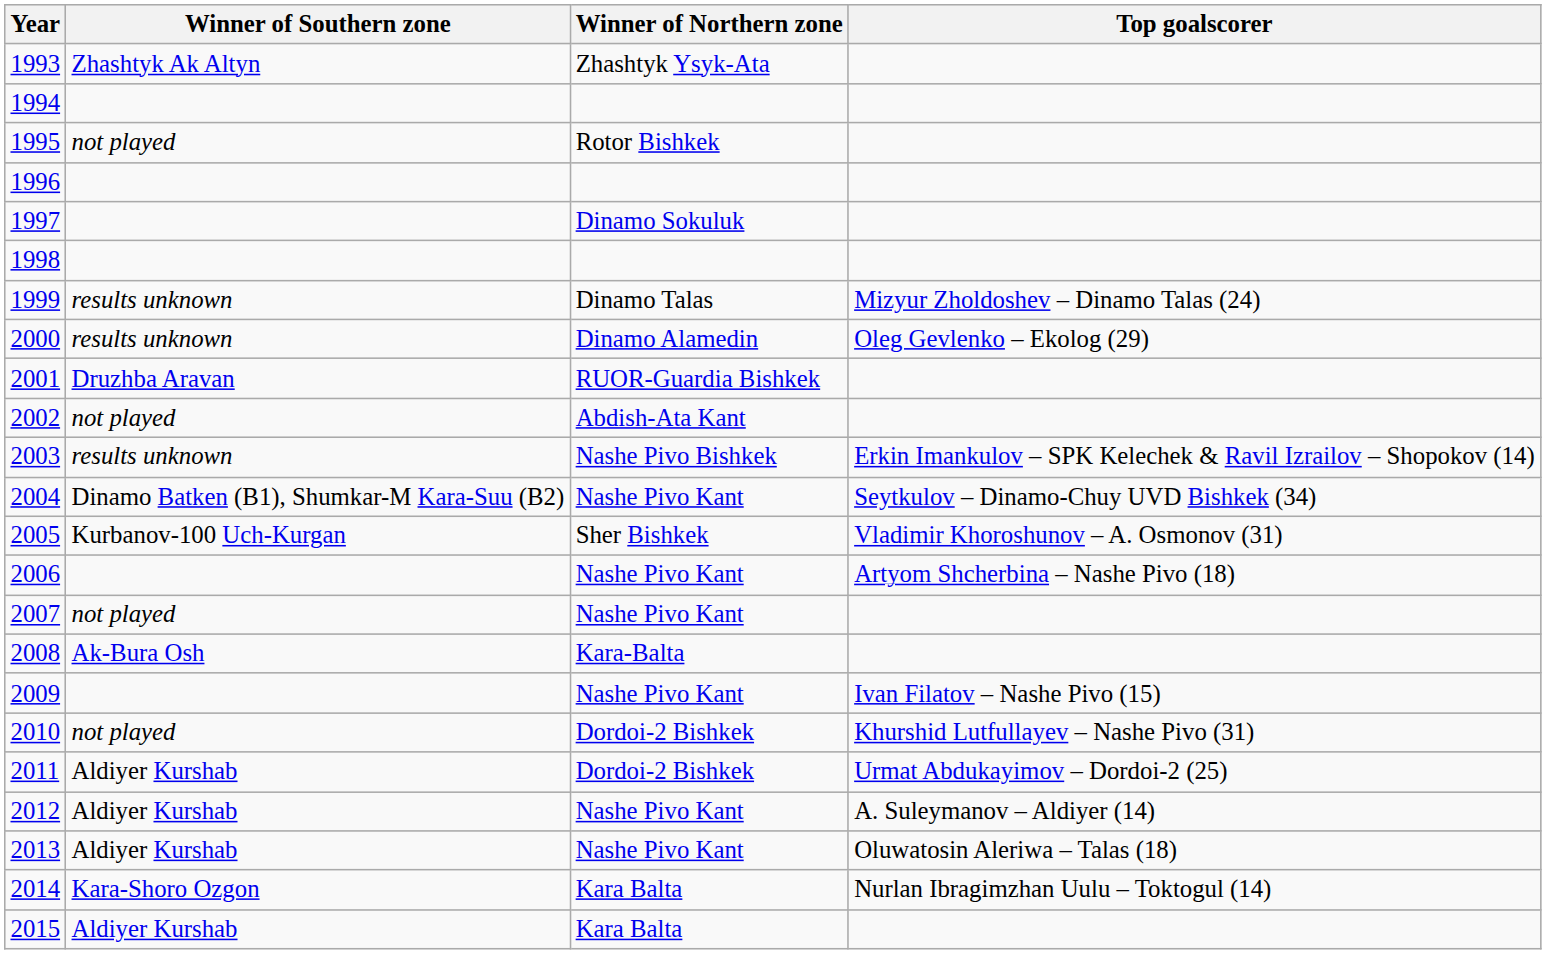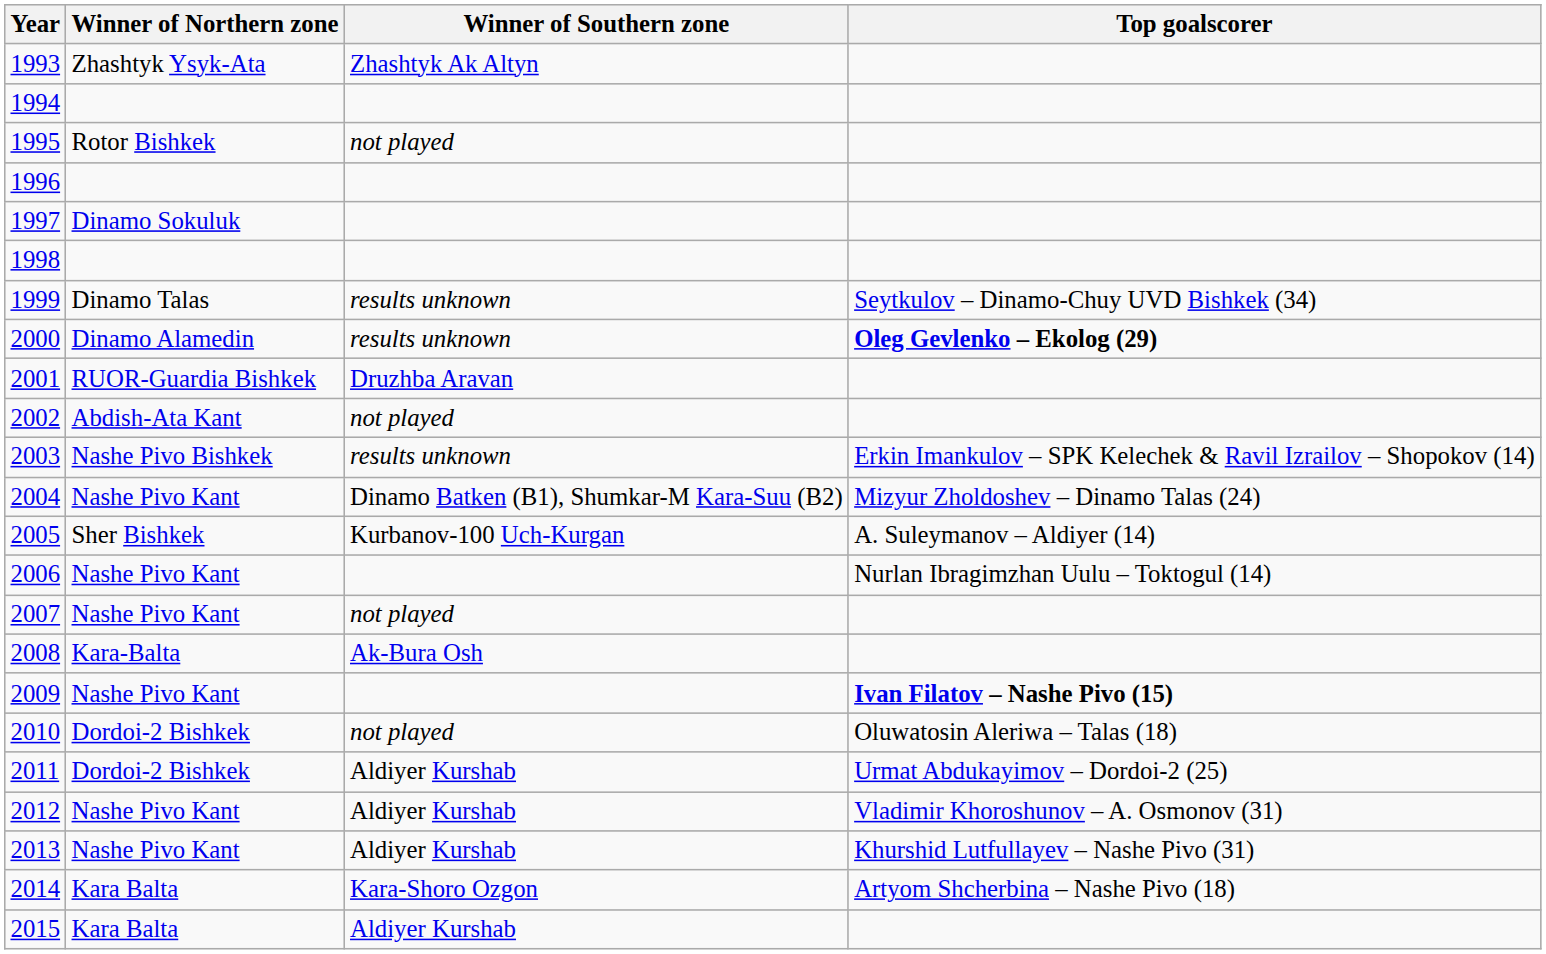columns swapped: Winner of Northern zone <-> Winner of Southern zone
1999 | Top goalscorer: Mizyur Zholdoshev – Dinamo Talas (24) -> Seytkulov – Dinamo-Chuy UVD Bishkek (34)
2000 | Top goalscorer: normal -> bold
2004 | Top goalscorer: Seytkulov – Dinamo-Chuy UVD Bishkek (34) -> Mizyur Zholdoshev – Dinamo Talas (24)
2005 | Top goalscorer: Vladimir Khoroshunov – A. Osmonov (31) -> A. Suleymanov – Aldiyer (14)
2006 | Top goalscorer: Artyom Shcherbina – Nashe Pivo (18) -> Nurlan Ibragimzhan Uulu – Toktogul (14)
2009 | Top goalscorer: normal -> bold
2010 | Top goalscorer: Khurshid Lutfullayev – Nashe Pivo (31) -> Oluwatosin Aleriwa – Talas (18)
2012 | Top goalscorer: A. Suleymanov – Aldiyer (14) -> Vladimir Khoroshunov – A. Osmonov (31)
2013 | Top goalscorer: Oluwatosin Aleriwa – Talas (18) -> Khurshid Lutfullayev – Nashe Pivo (31)
2014 | Top goalscorer: Nurlan Ibragimzhan Uulu – Toktogul (14) -> Artyom Shcherbina – Nashe Pivo (18)
